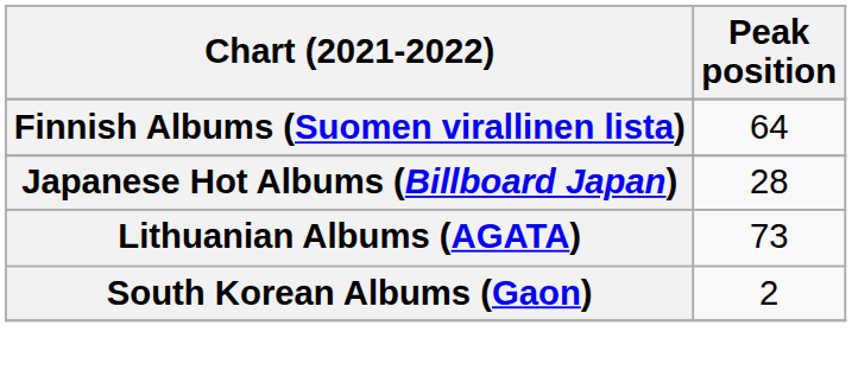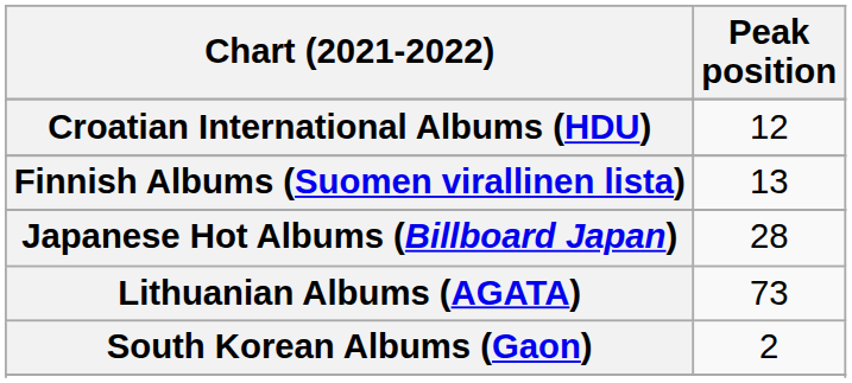+ row: Croatian International Albums (HDU) | 12
Finnish Albums (Suomen virallinen lista) | Peak position: 64 -> 13
